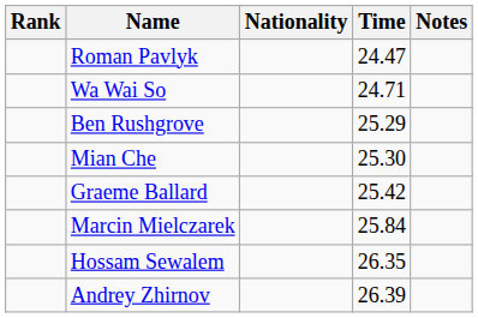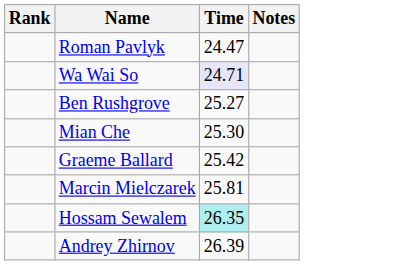- column: Nationality
Wa Wai So | Time: no background -> lavender background
Ben Rushgrove | Time: 25.29 -> 25.27
Marcin Mielczarek | Time: 25.84 -> 25.81
Hossam Sewalem | Time: no background -> paleturquoise background
